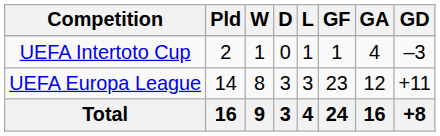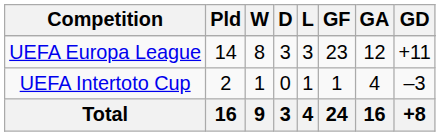rows swapped: UEFA Europa League <-> UEFA Intertoto Cup
